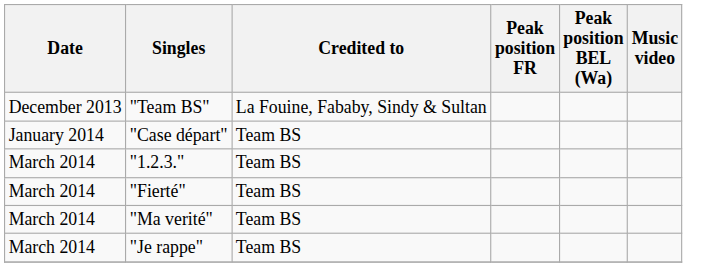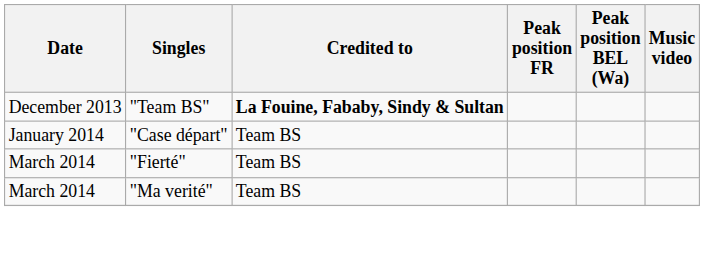"Team BS" | Credited to: normal -> bold
- row: March 2014 | "1.2.3." | Team BS
- row: March 2014 | "Je rappe" | Team BS
